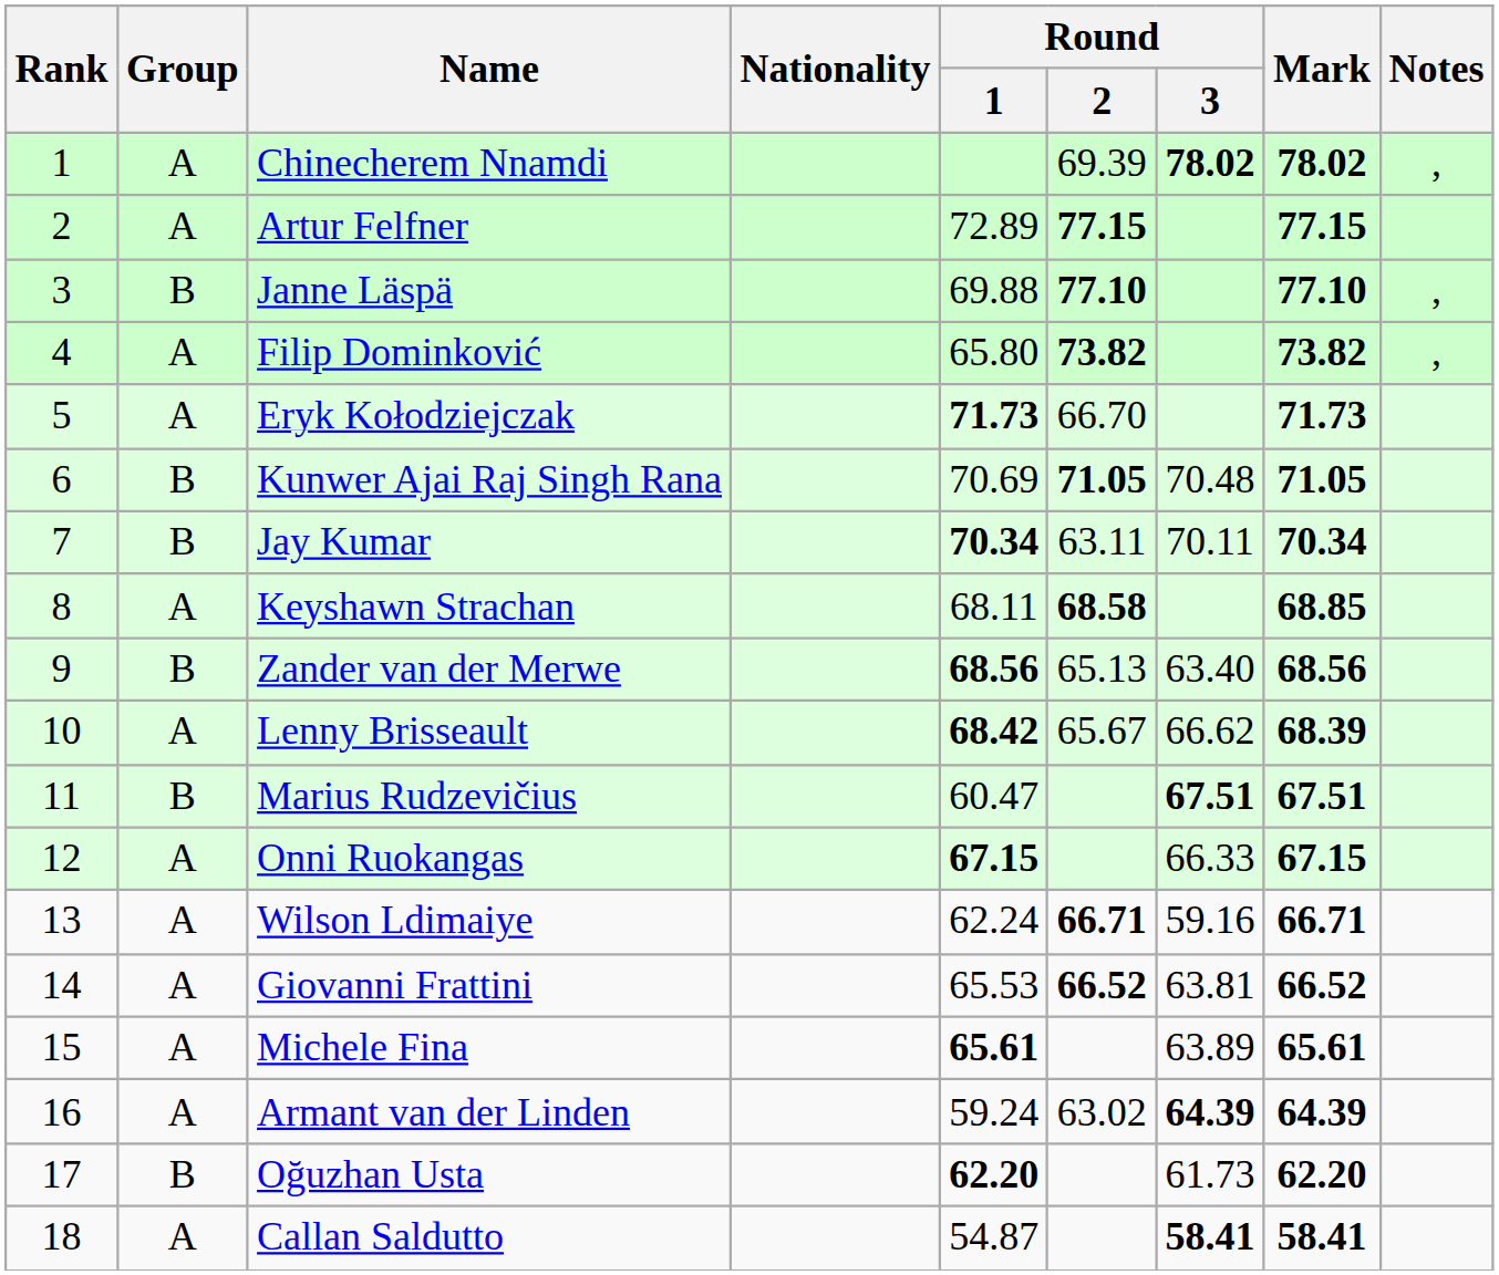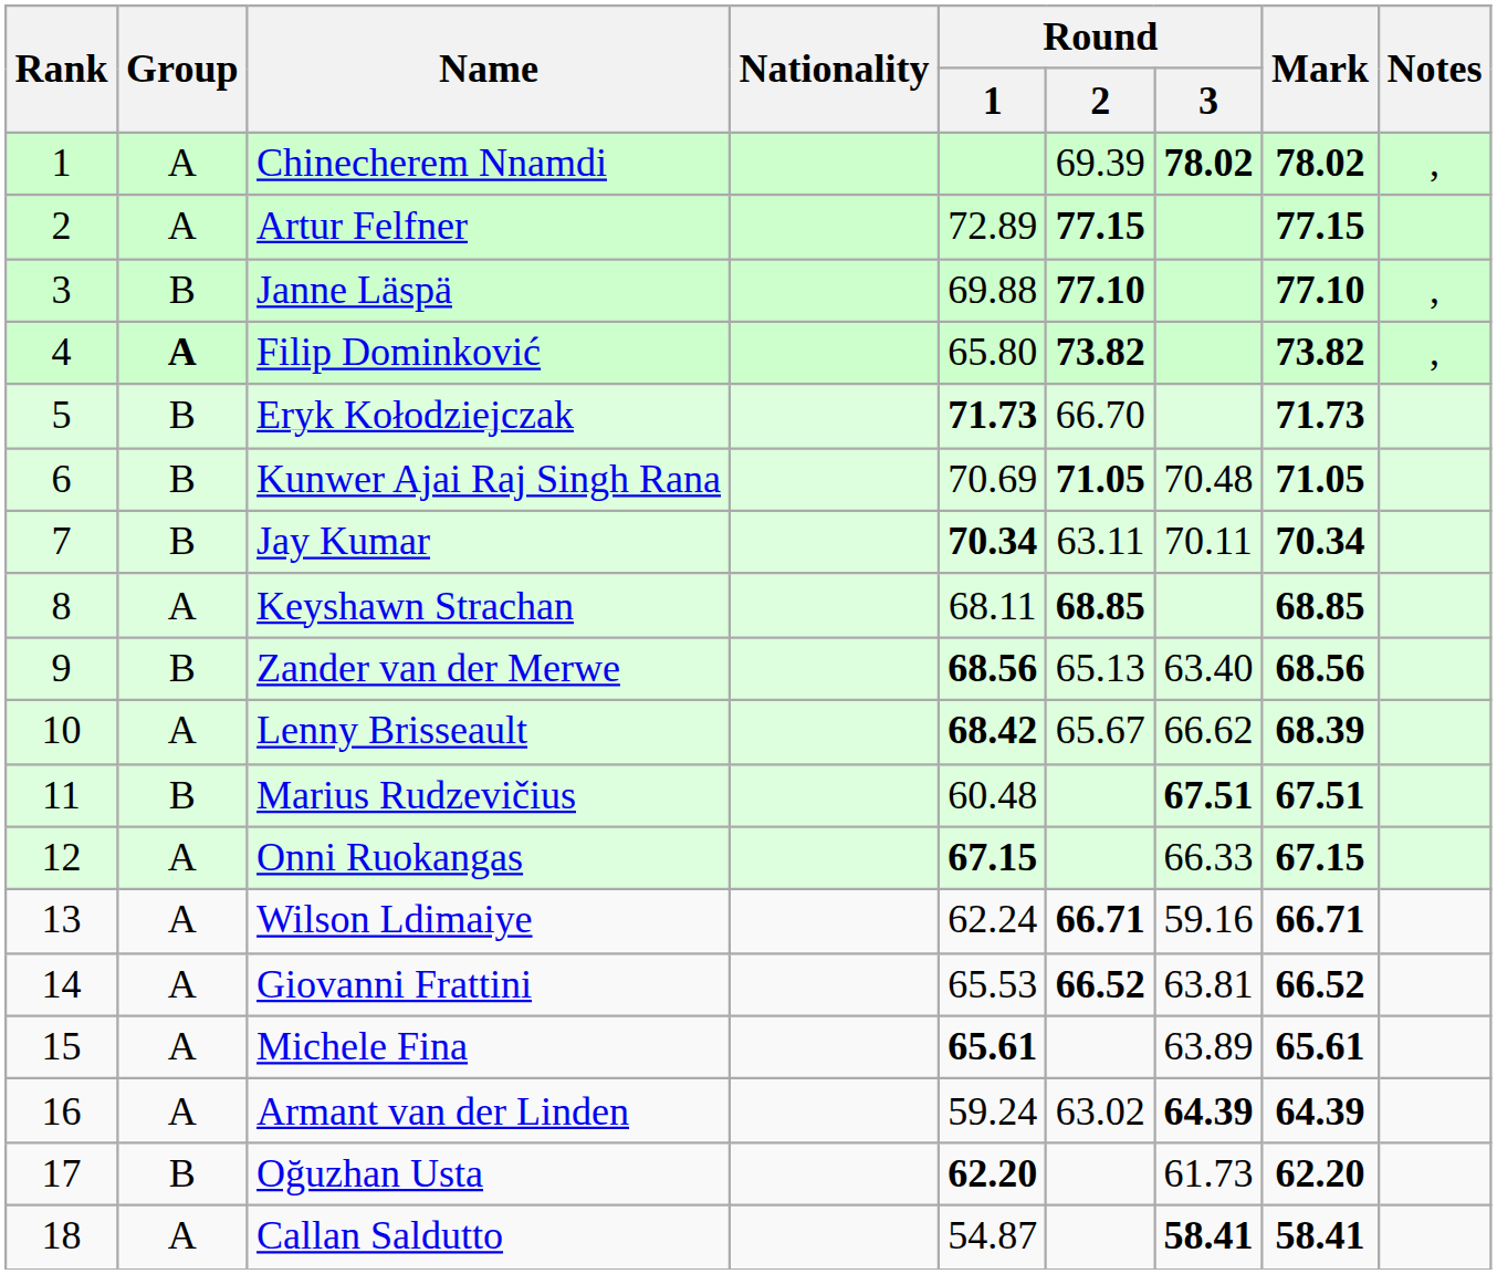Filip Dominković | Group: normal -> bold
Eryk Kołodziejczak | Group: A -> B
Keyshawn Strachan | Round / 2: 68.58 -> 68.85
Marius Rudzevičius | Round / 1: 60.47 -> 60.48
